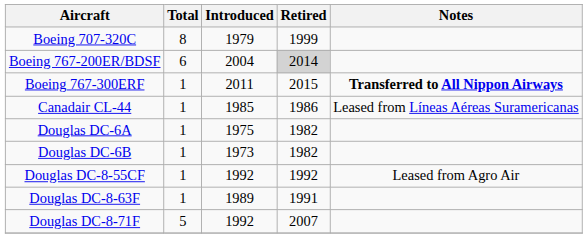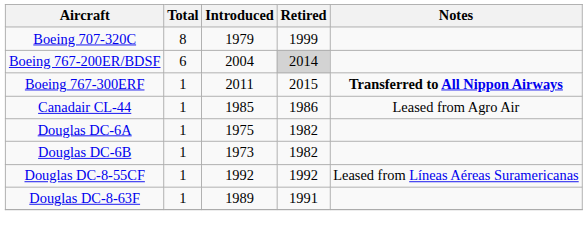Canadair CL-44 | Notes: Leased from Líneas Aéreas Suramericanas -> Leased from Agro Air
Douglas DC-8-55CF | Notes: Leased from Agro Air -> Leased from Líneas Aéreas Suramericanas
- row: Douglas DC-8-71F | 5 | 1992 | 2007
